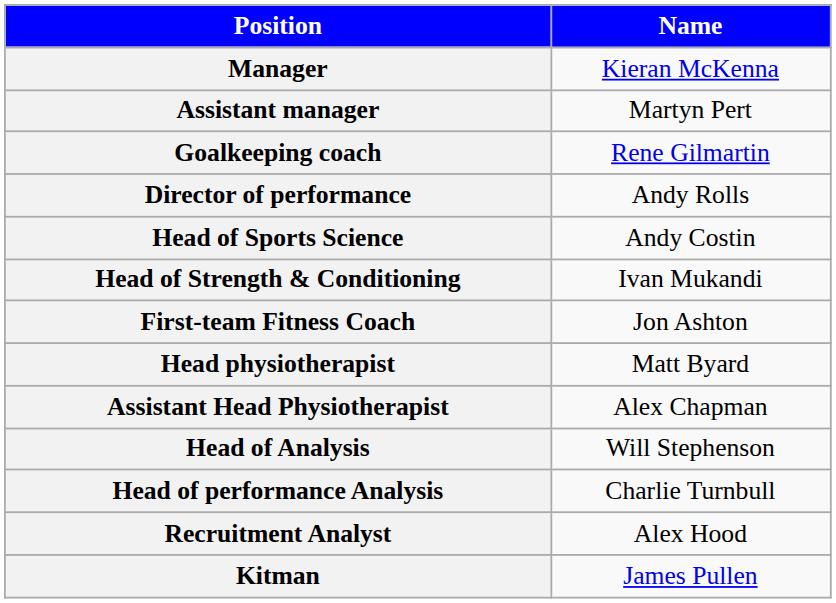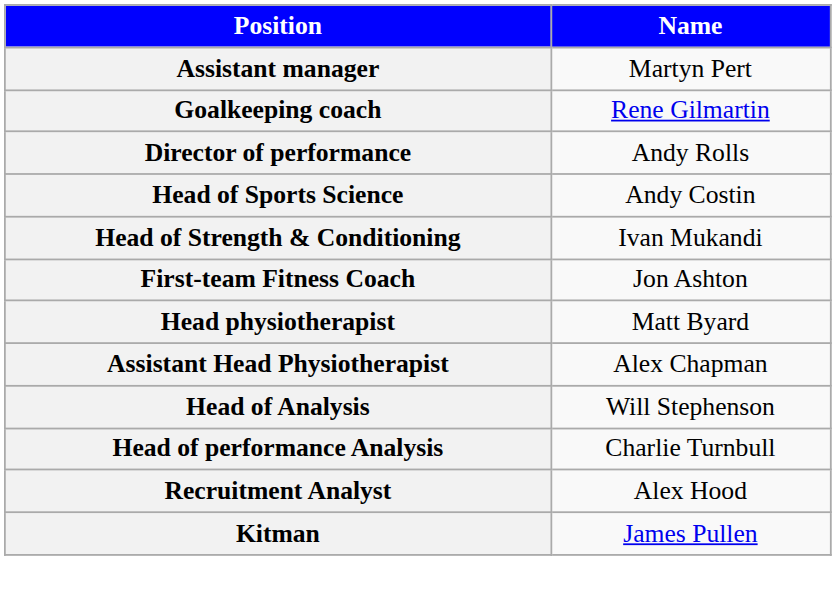- row: Manager | Kieran McKenna
